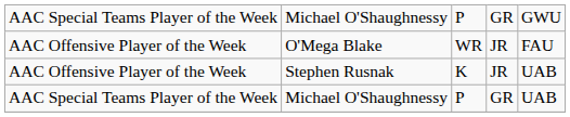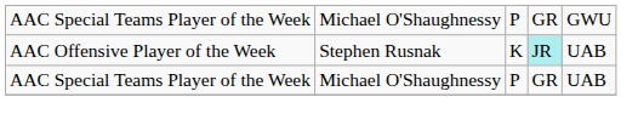- row: AAC Offensive Player of the Week | O'Mega Blake | WR | JR | FAU
Stephen Rusnak | column 4: no background -> paleturquoise background
